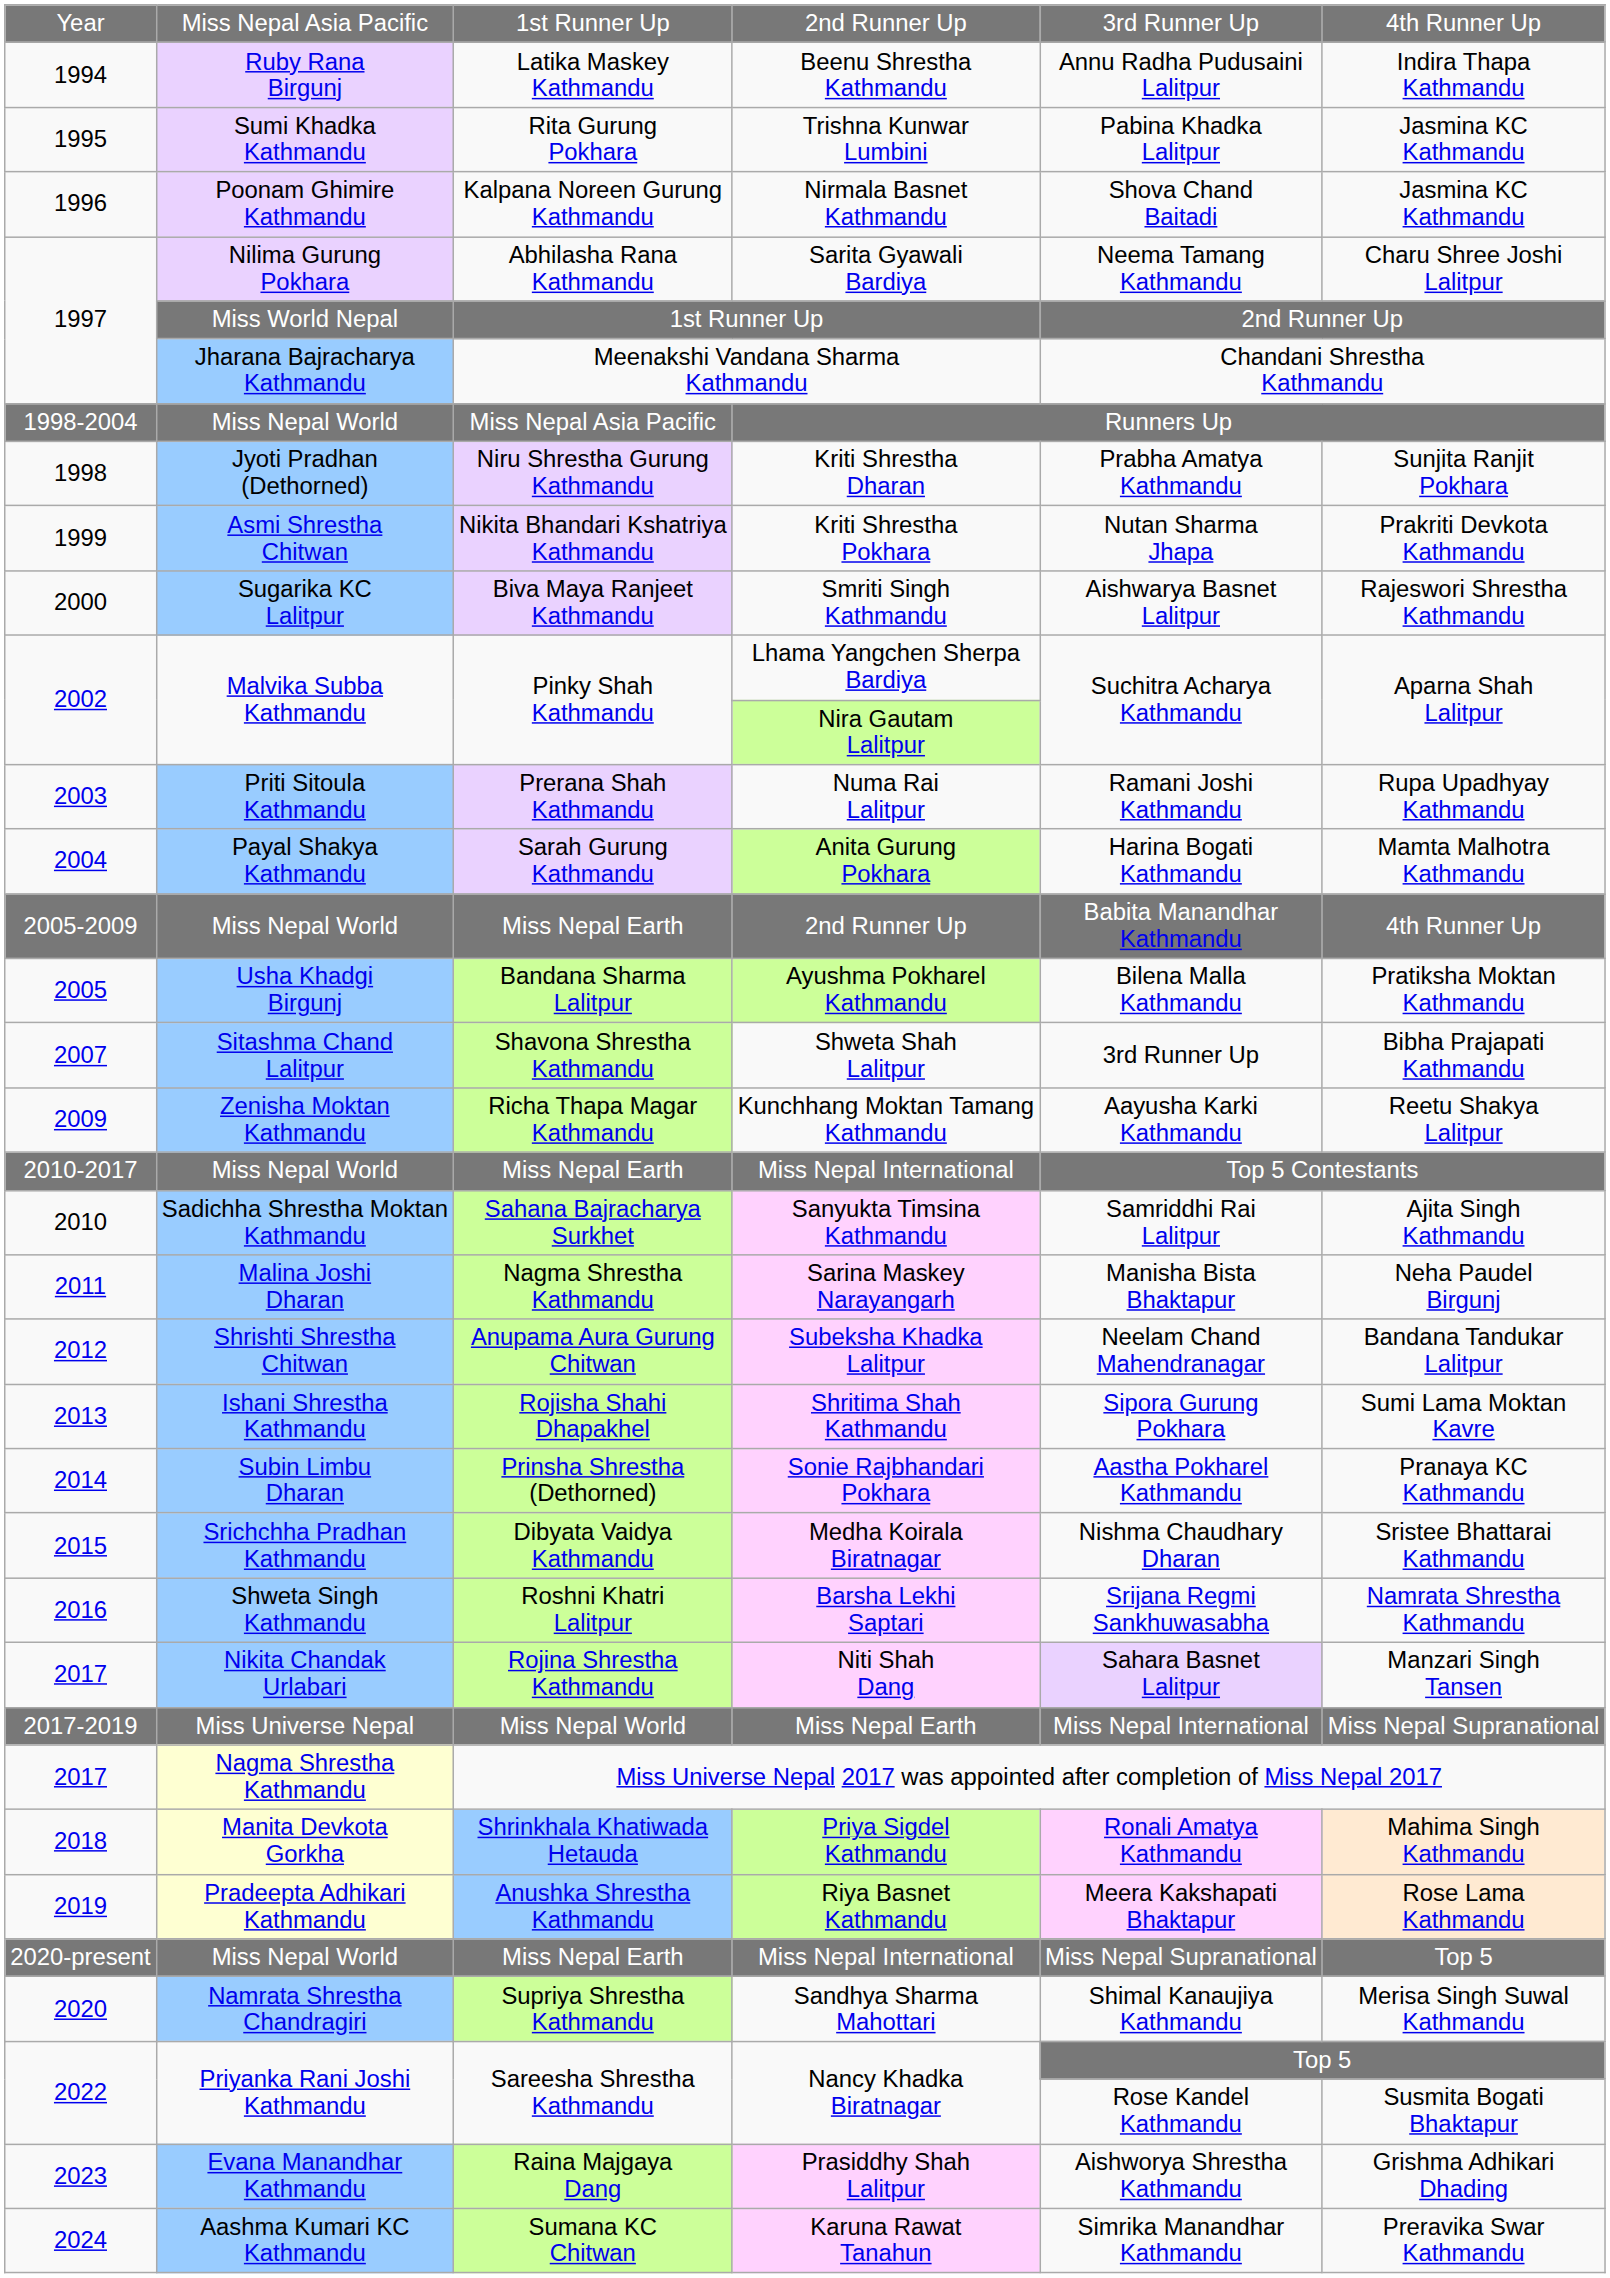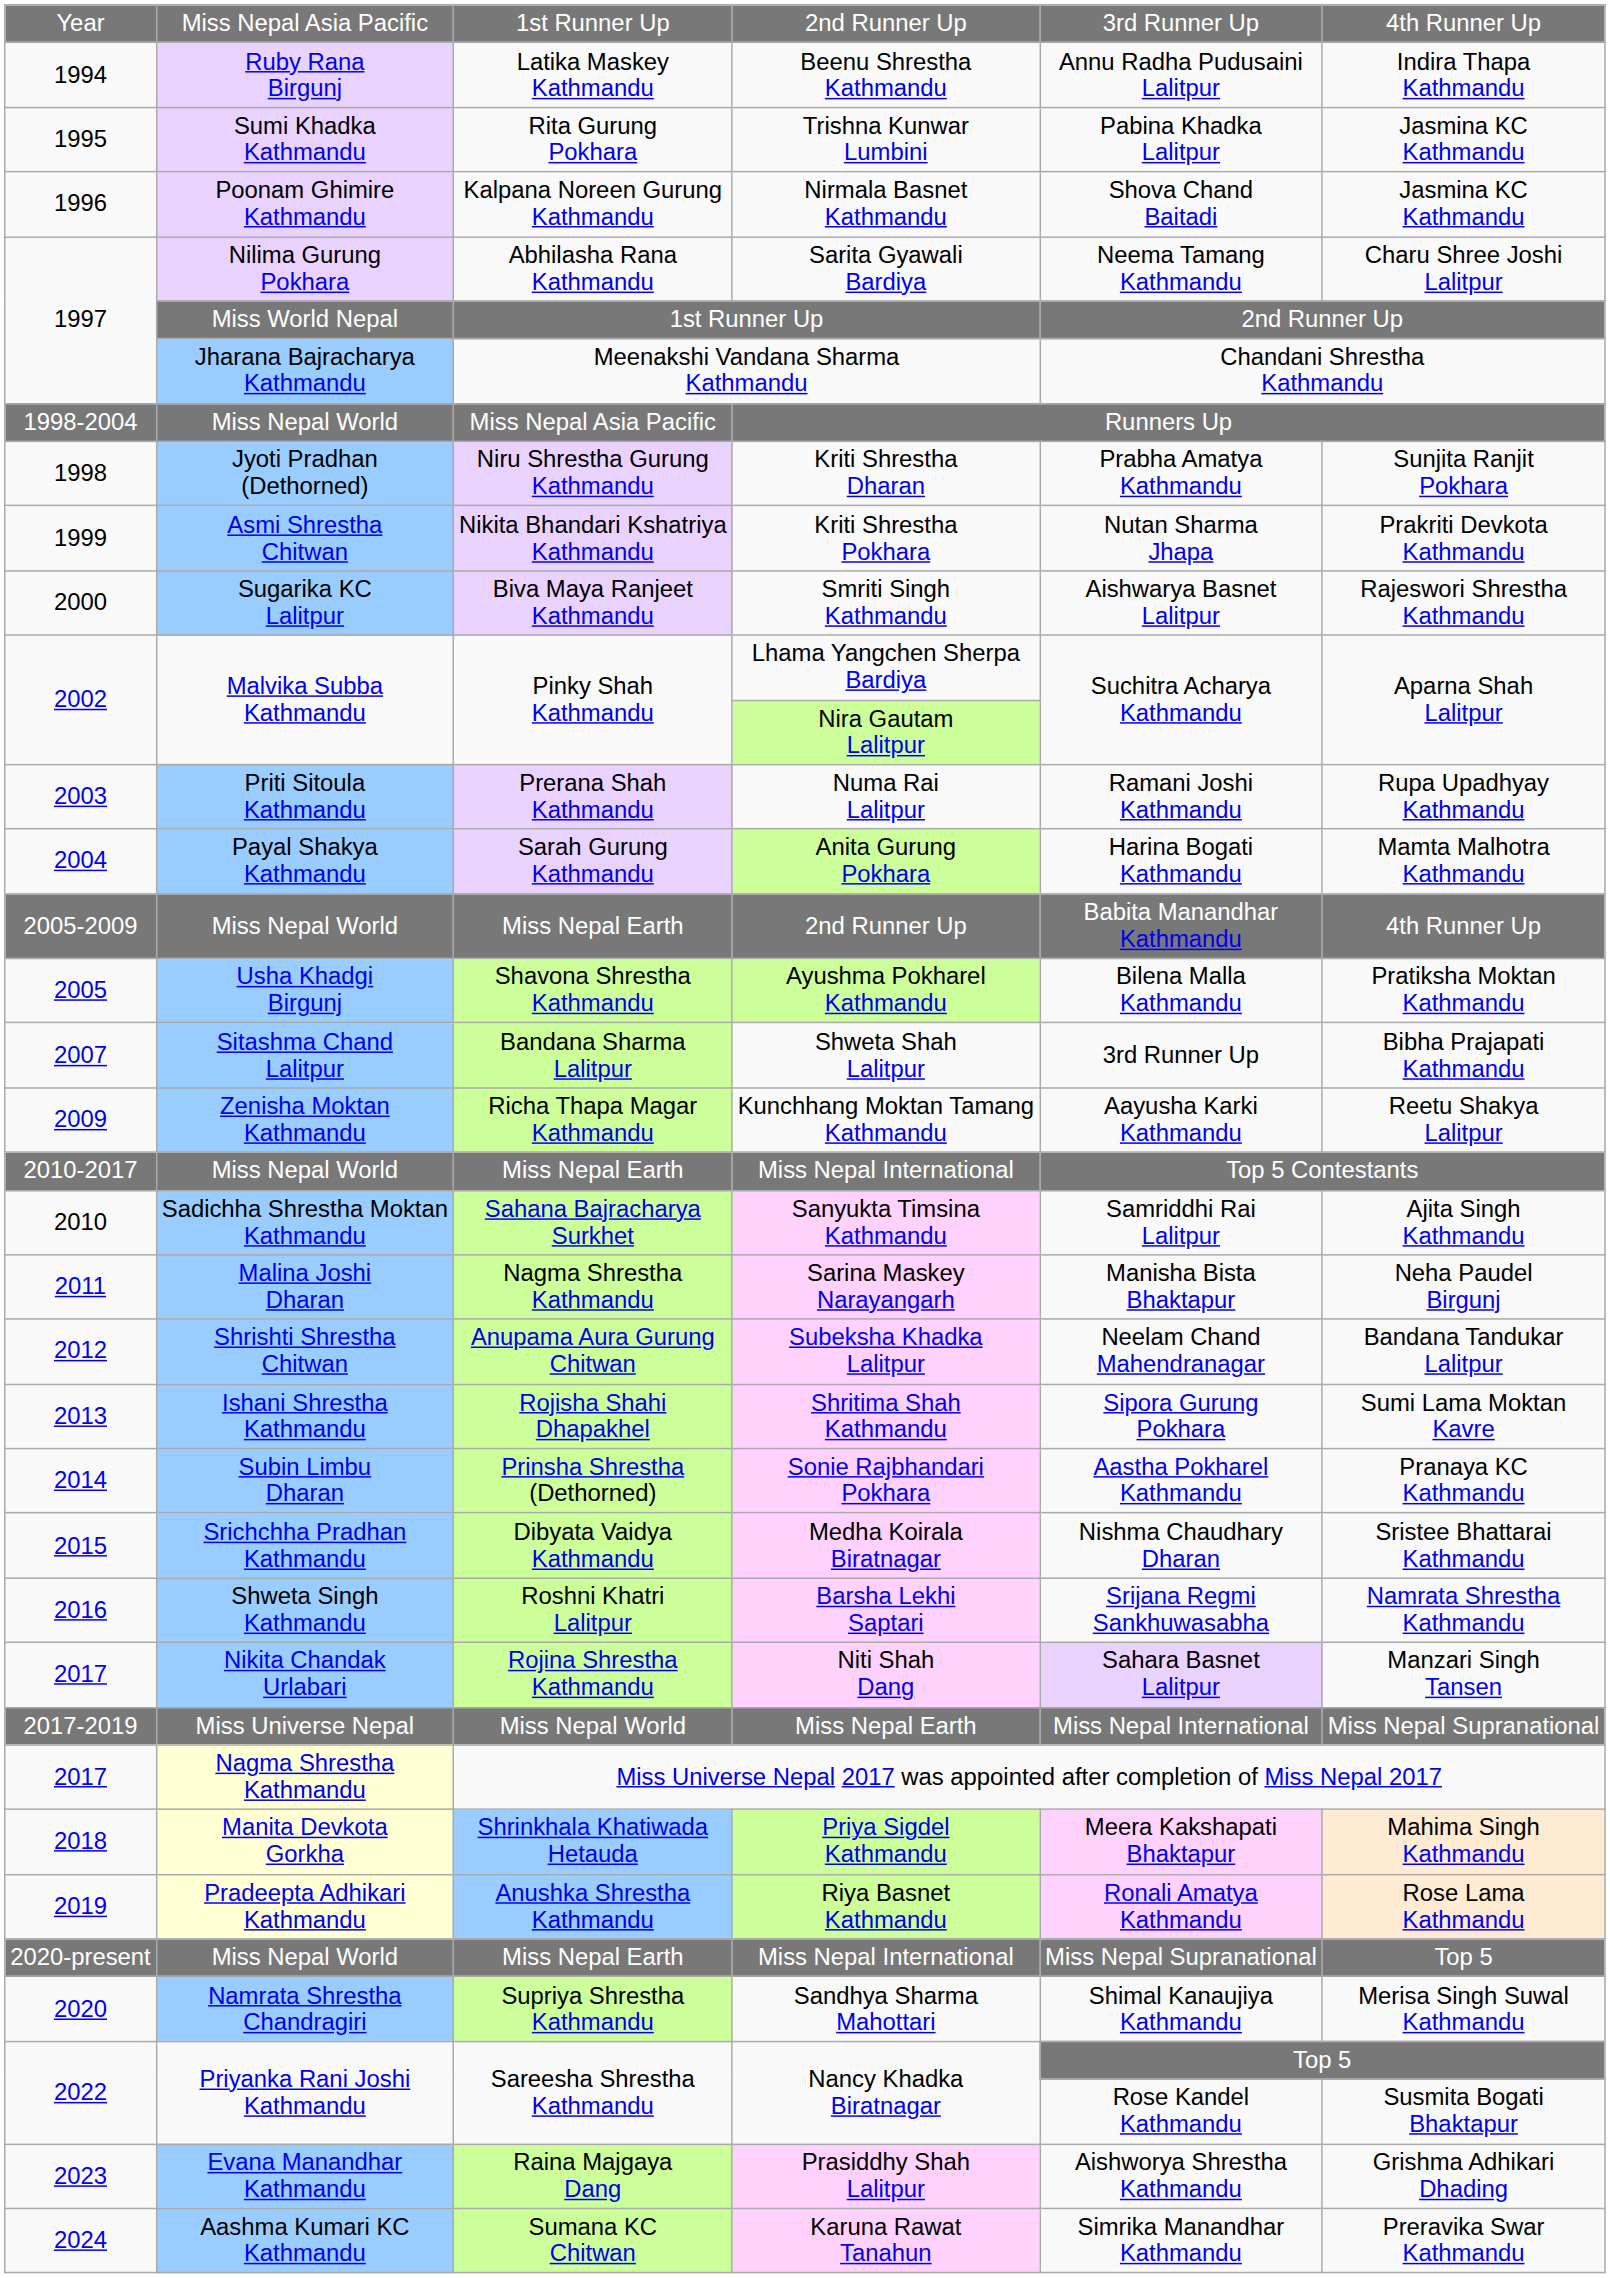Ayushma Pokharel Kathmandu | column 3: Bandana Sharma Lalitpur -> Shavona Shrestha Kathmandu
Shweta Shah Lalitpur | column 3: Shavona Shrestha Kathmandu -> Bandana Sharma Lalitpur
Priya Sigdel Kathmandu | column 5: Ronali Amatya Kathmandu -> Meera Kakshapati Bhaktapur
Riya Basnet Kathmandu | column 5: Meera Kakshapati Bhaktapur -> Ronali Amatya Kathmandu
